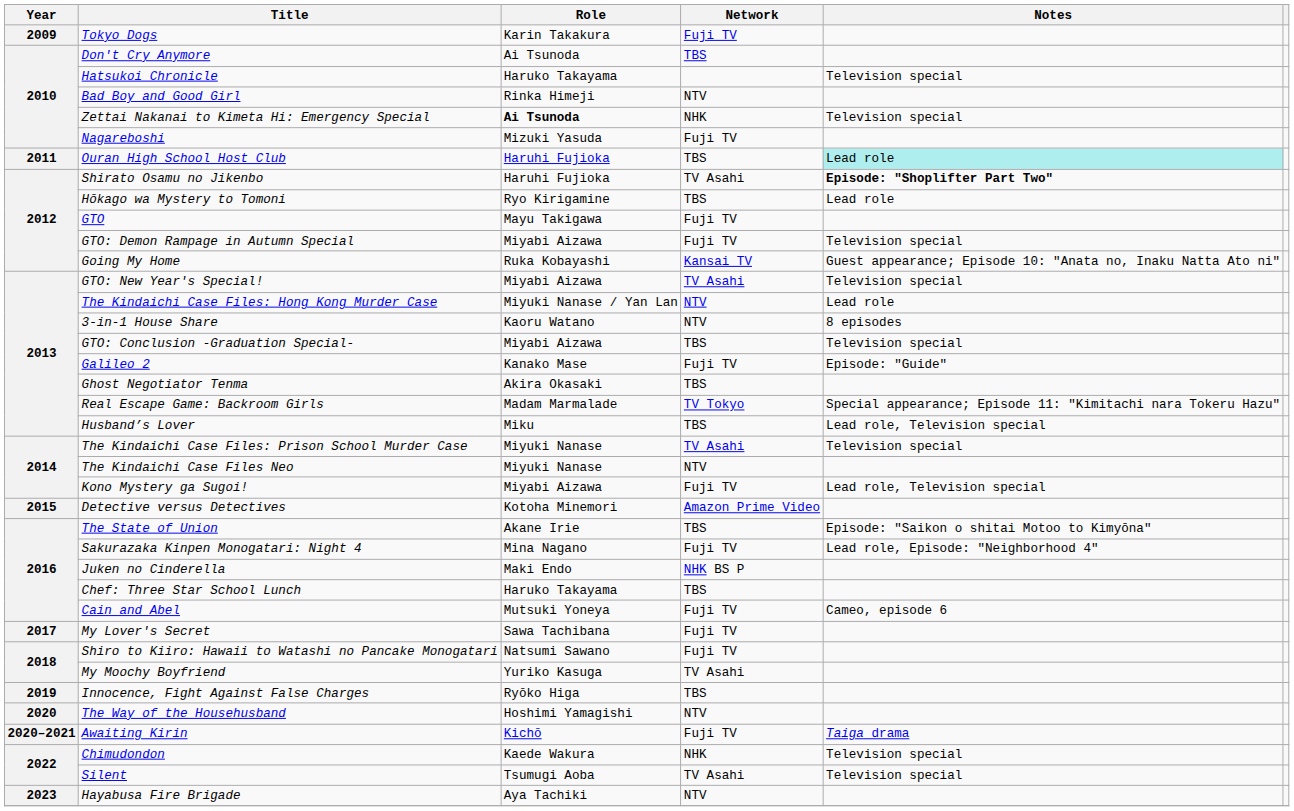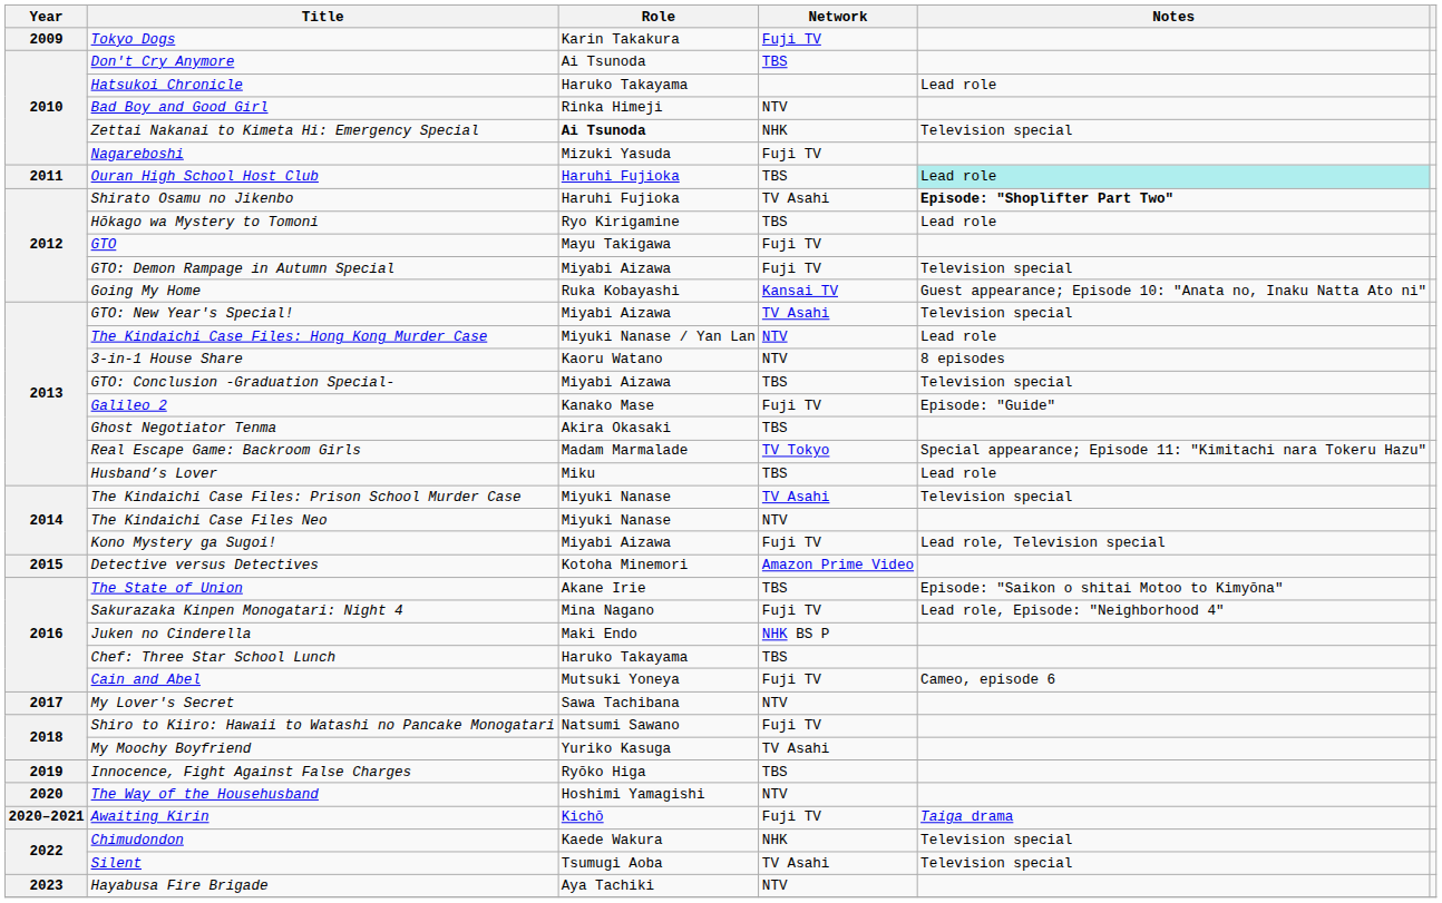Hatsukoi Chronicle | Notes: Television special -> Lead role
Husband’s Lover | Notes: Lead role, Television special -> Lead role
My Lover's Secret | Network: Fuji TV -> NTV
